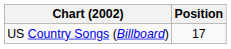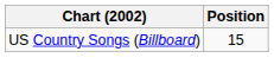US Country Songs (Billboard) | Position: 17 -> 15
